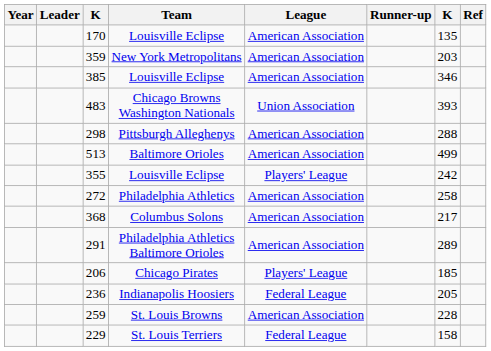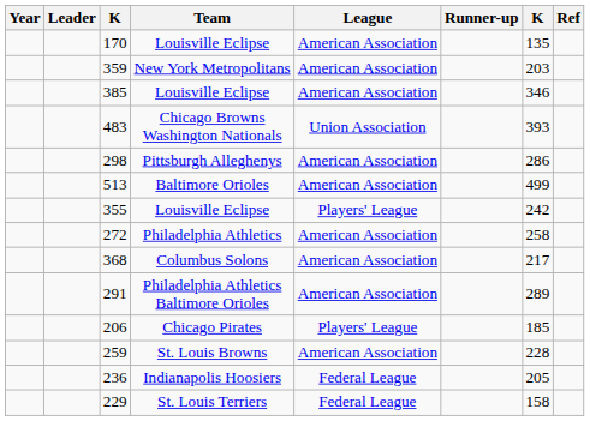298 | column 7: 288 -> 286
rows swapped: 259 <-> 236
